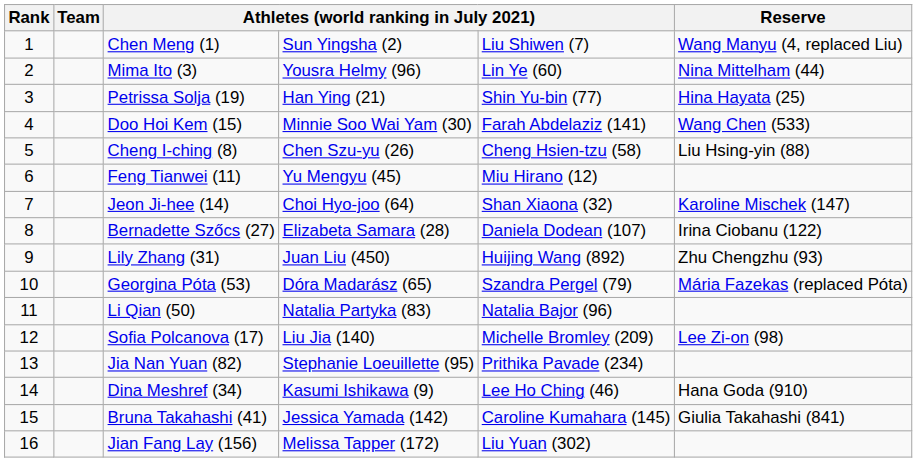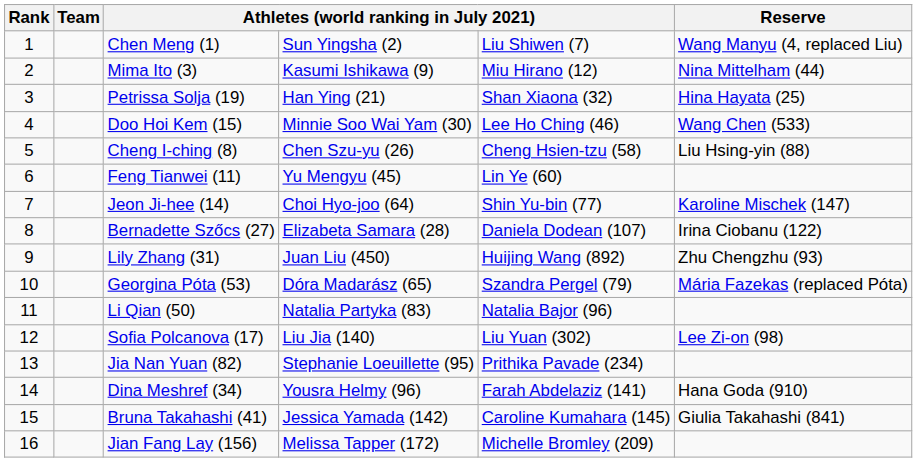Mima Ito (3) | column 4: Yousra Helmy (96) -> Kasumi Ishikawa (9)
Mima Ito (3) | column 5: Lin Ye (60) -> Miu Hirano (12)
Petrissa Solja (19) | column 5: Shin Yu-bin (77) -> Shan Xiaona (32)
Doo Hoi Kem (15) | column 5: Farah Abdelaziz (141) -> Lee Ho Ching (46)
Feng Tianwei (11) | column 5: Miu Hirano (12) -> Lin Ye (60)
Jeon Ji-hee (14) | column 5: Shan Xiaona (32) -> Shin Yu-bin (77)
Sofia Polcanova (17) | column 5: Michelle Bromley (209) -> Liu Yuan (302)
Dina Meshref (34) | column 4: Kasumi Ishikawa (9) -> Yousra Helmy (96)
Dina Meshref (34) | column 5: Lee Ho Ching (46) -> Farah Abdelaziz (141)
Jian Fang Lay (156) | column 5: Liu Yuan (302) -> Michelle Bromley (209)
